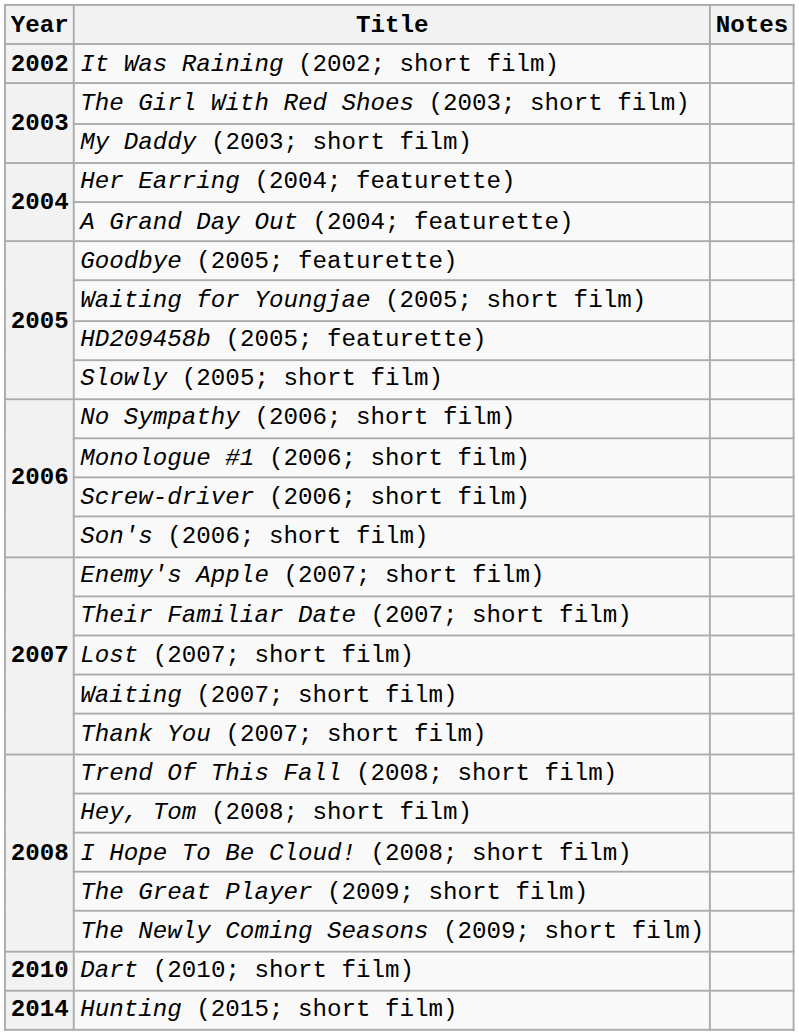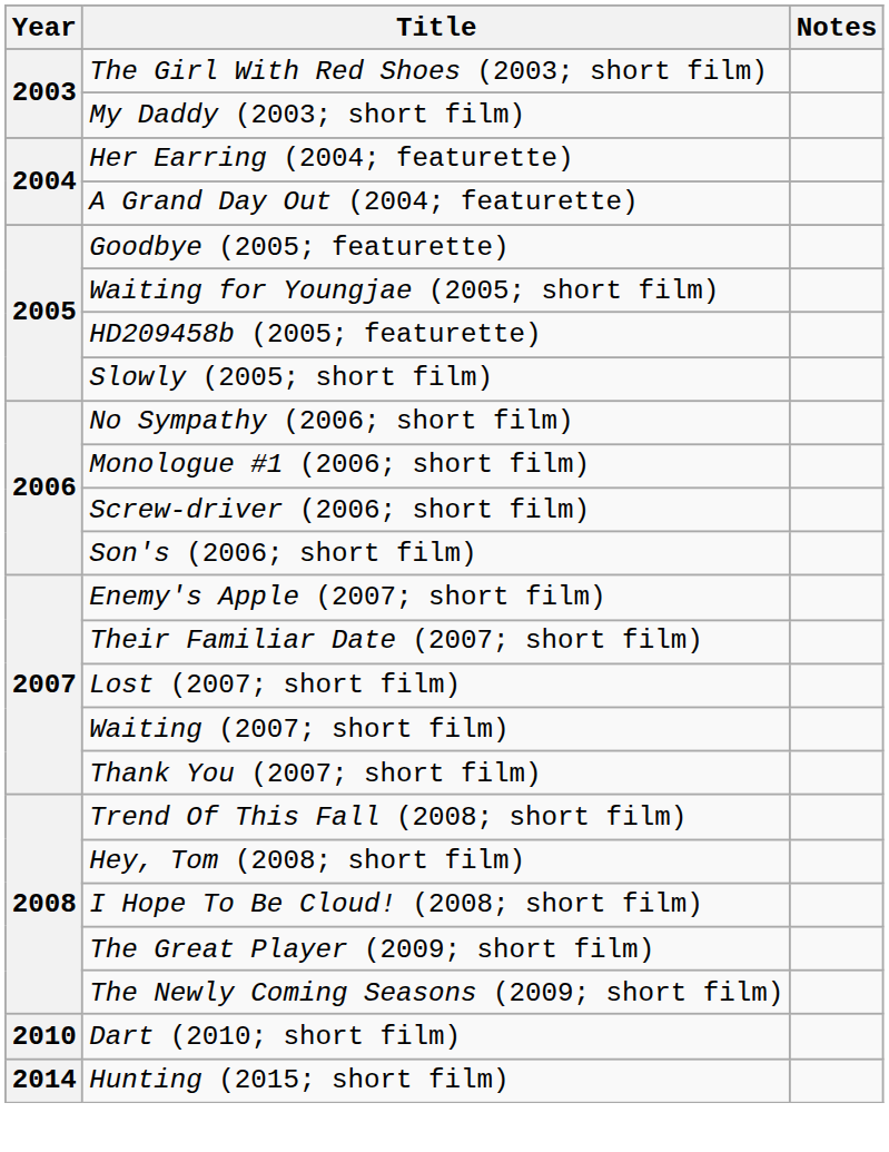- row: 2002 | It Was Raining (2002; short film)
